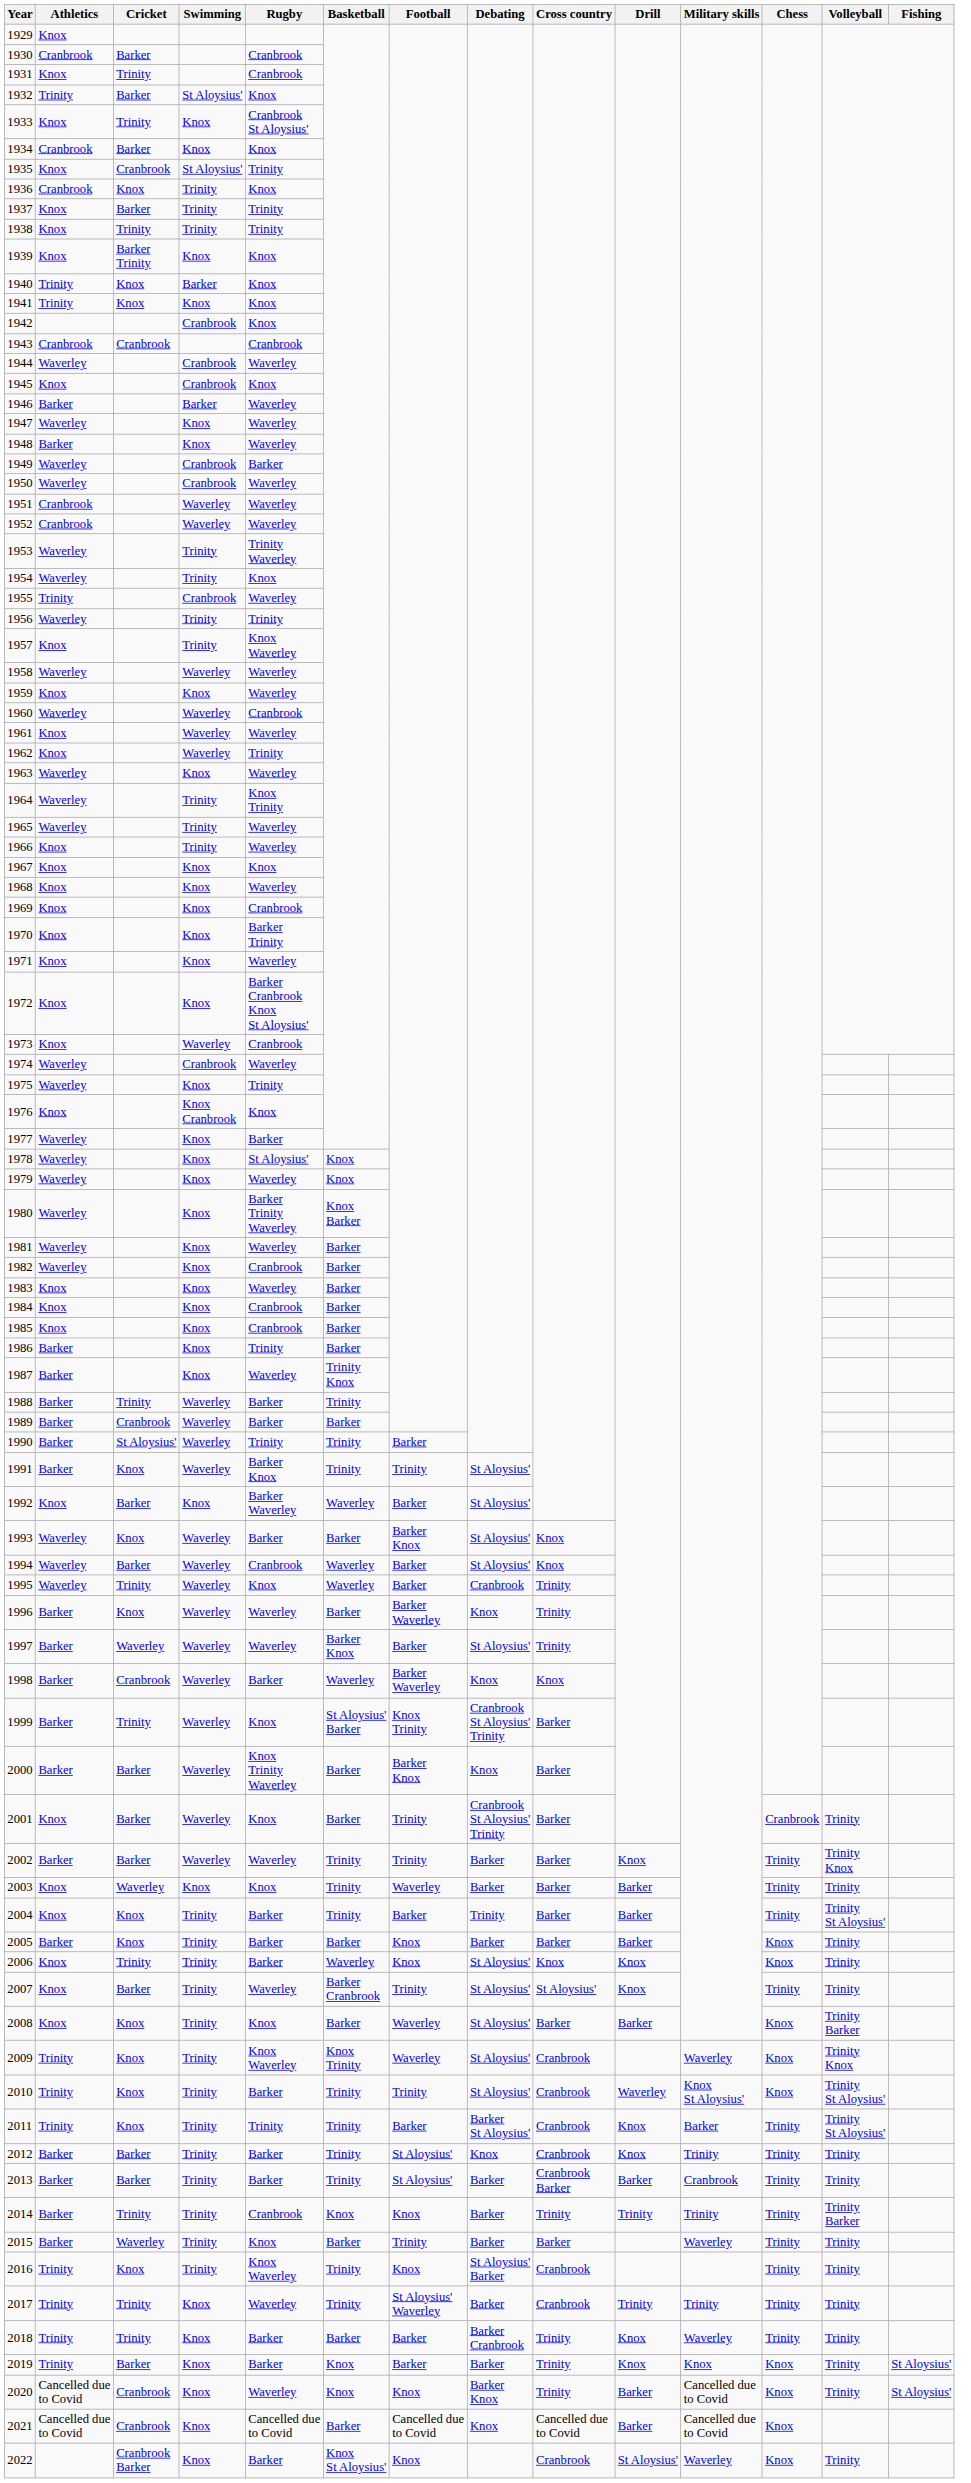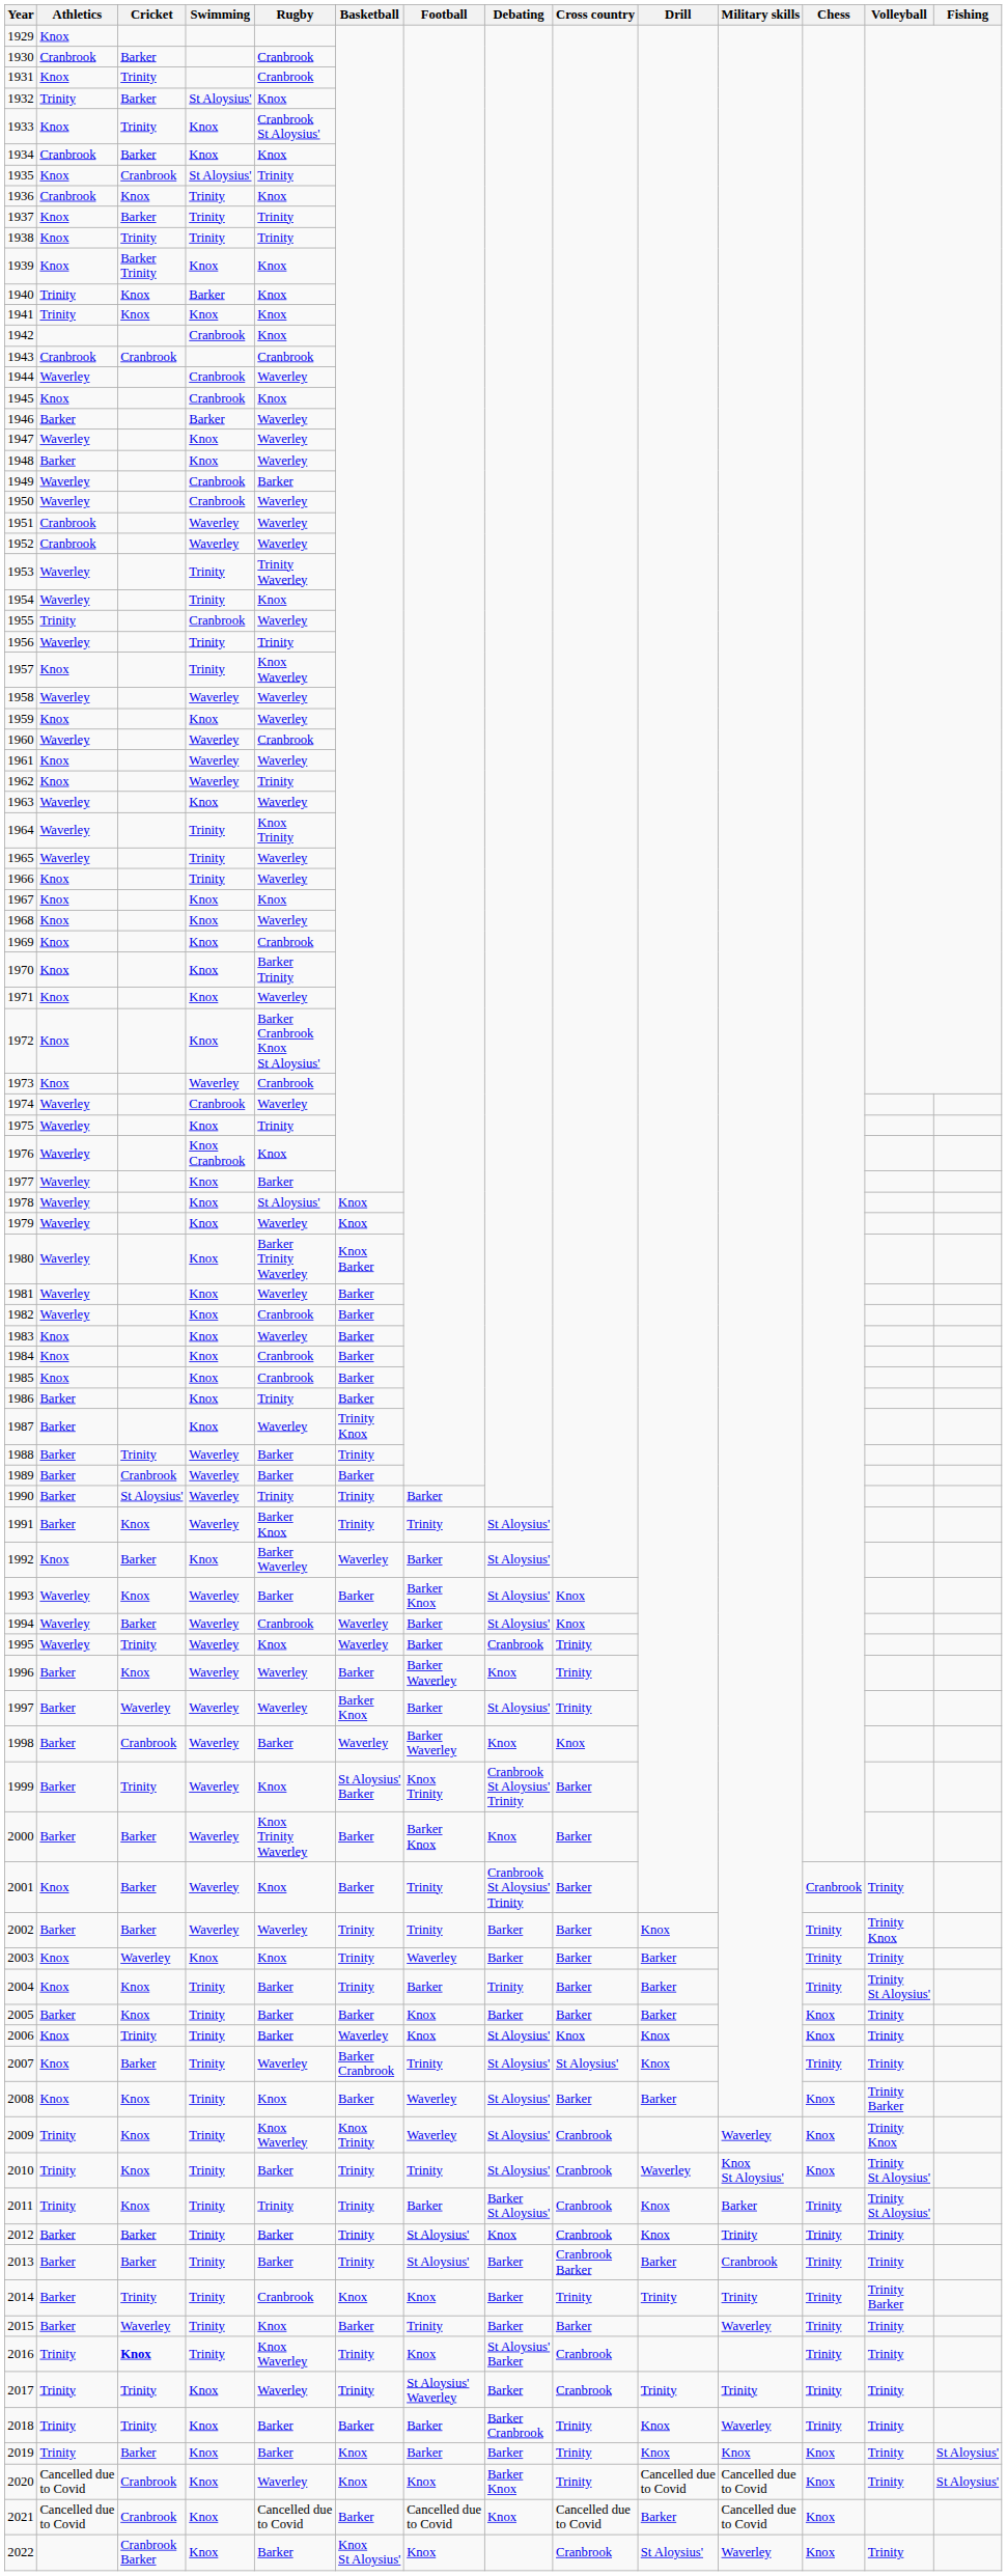1976 | Athletics: Knox -> Waverley
2016 | Cricket: normal -> bold
2020 | Drill: Barker -> Cancelled due to Covid
